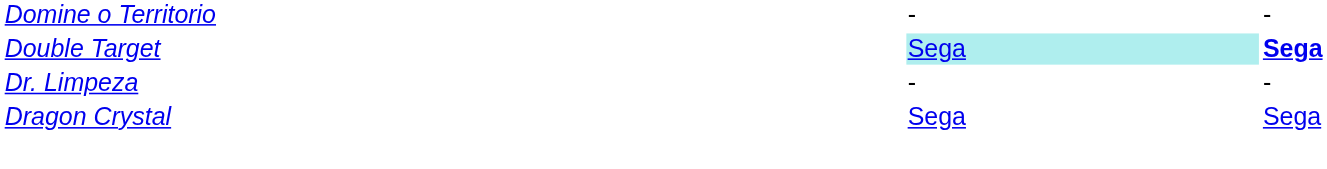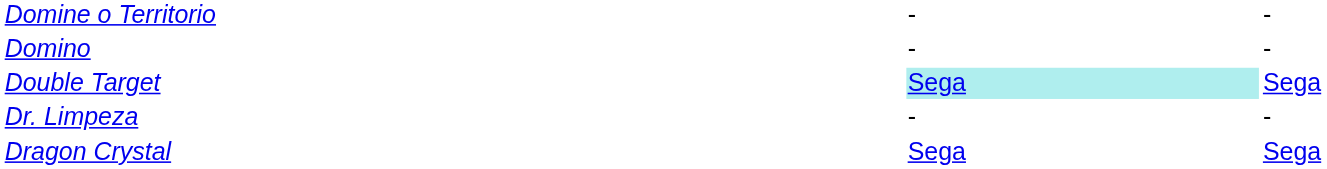+ row: Domino | - | -
Double Target | column 3: bold -> normal
